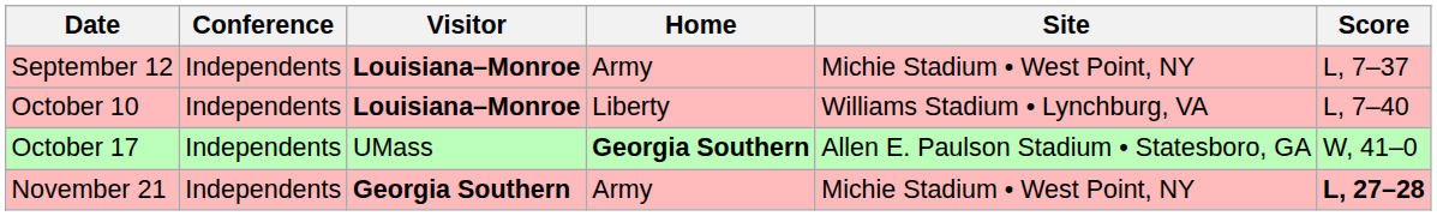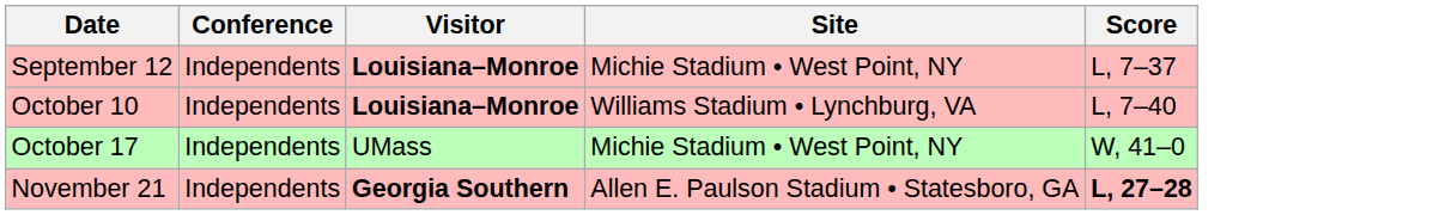- column: Home | Army | Liberty | Georgia Southern | Army
October 17 | Site: Allen E. Paulson Stadium • Statesboro, GA -> Michie Stadium • West Point, NY
November 21 | Site: Michie Stadium • West Point, NY -> Allen E. Paulson Stadium • Statesboro, GA
